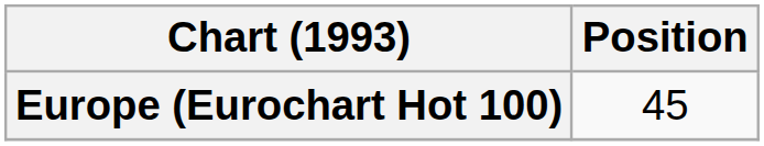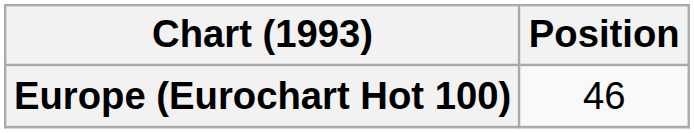Europe (Eurochart Hot 100) | Position: 45 -> 46
